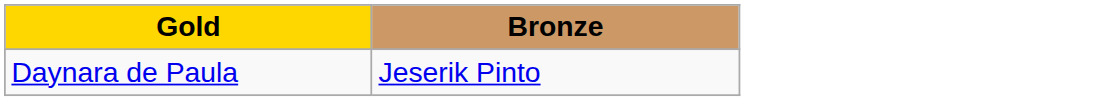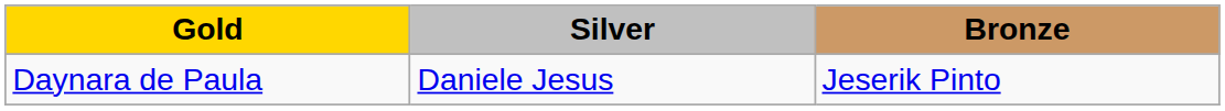+ column: Silver | Daniele Jesus
